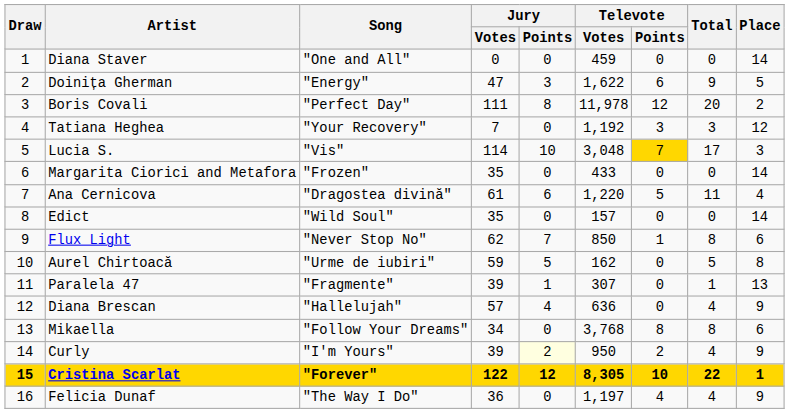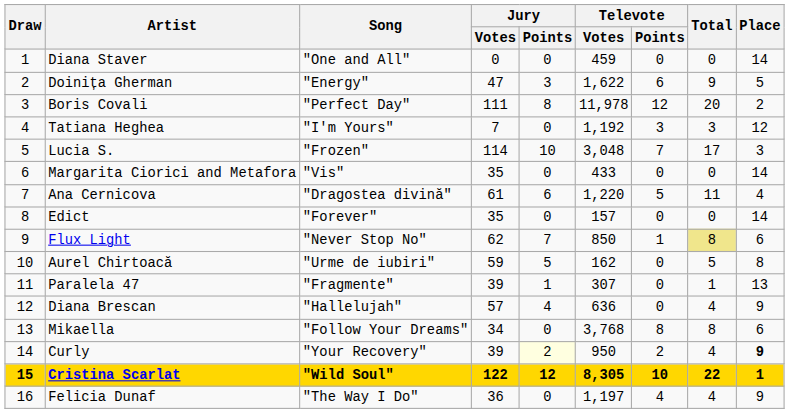Tatiana Heghea | Song: "Your Recovery" -> "I'm Yours"
Lucia S. | Song: "Vis" -> "Frozen"
Lucia S. | Televote / Points: gold background -> no background
Margarita Ciorici and Metafora | Song: "Frozen" -> "Vis"
Edict | Song: "Wild Soul" -> "Forever"
Flux Light | Total: no background -> khaki background
Curly | Song: "I'm Yours" -> "Your Recovery"
Curly | Place: normal -> bold
Cristina Scarlat | Song: "Forever" -> "Wild Soul"
